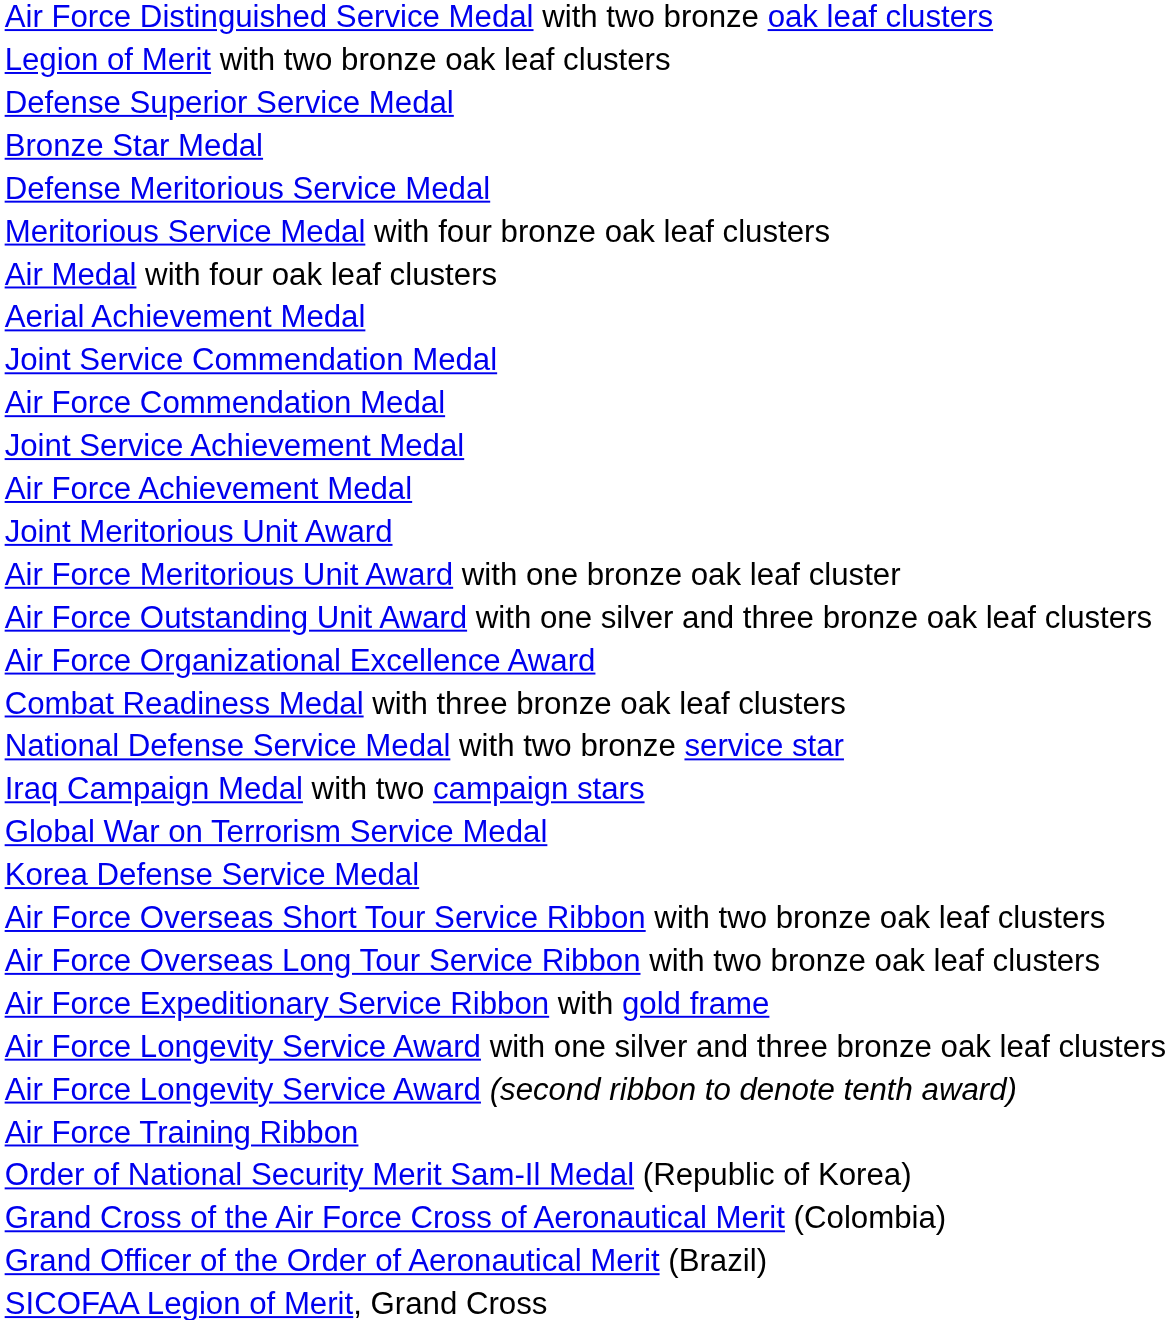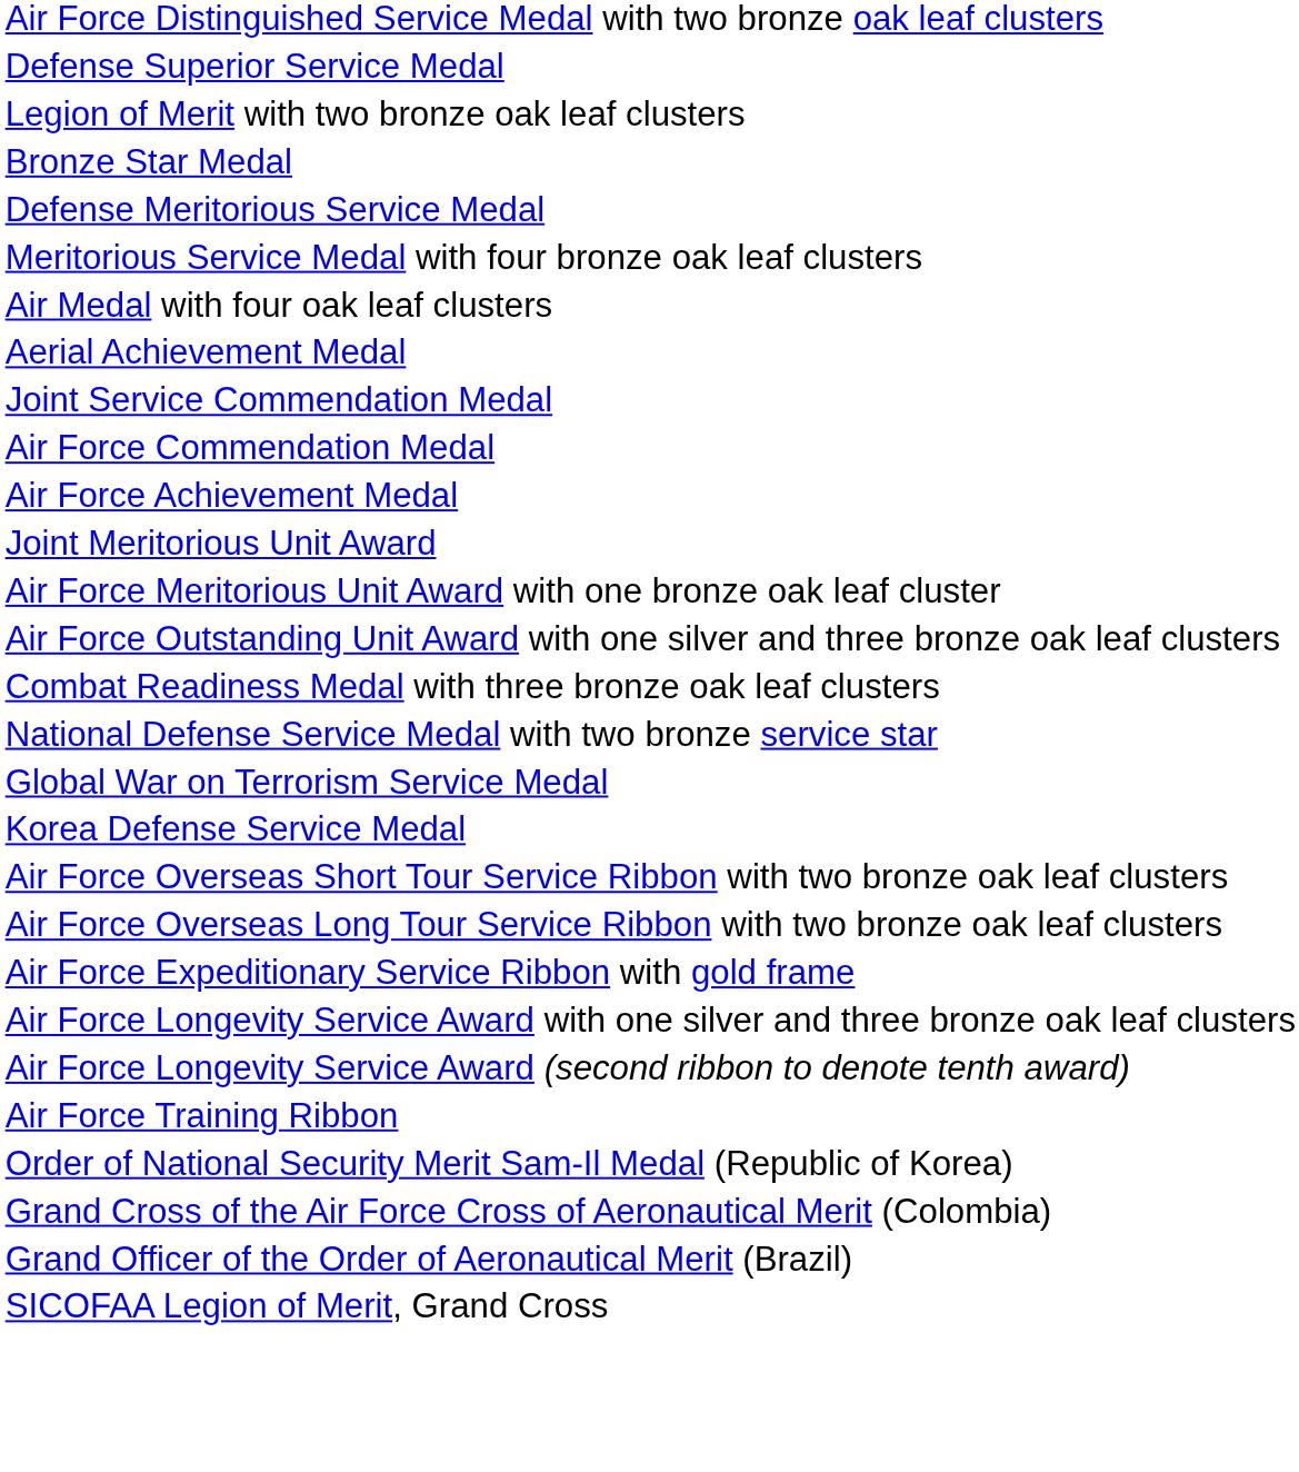rows swapped: Defense Superior Service Medal <-> Legion of Merit with two bronze oak leaf clusters
- row: Joint Service Achievement Medal
- row: Air Force Organizational Excellence Award
- row: Iraq Campaign Medal with two campaign stars
